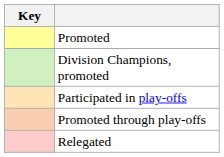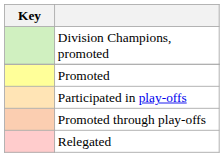rows swapped: Division Champions, promoted <-> Promoted
